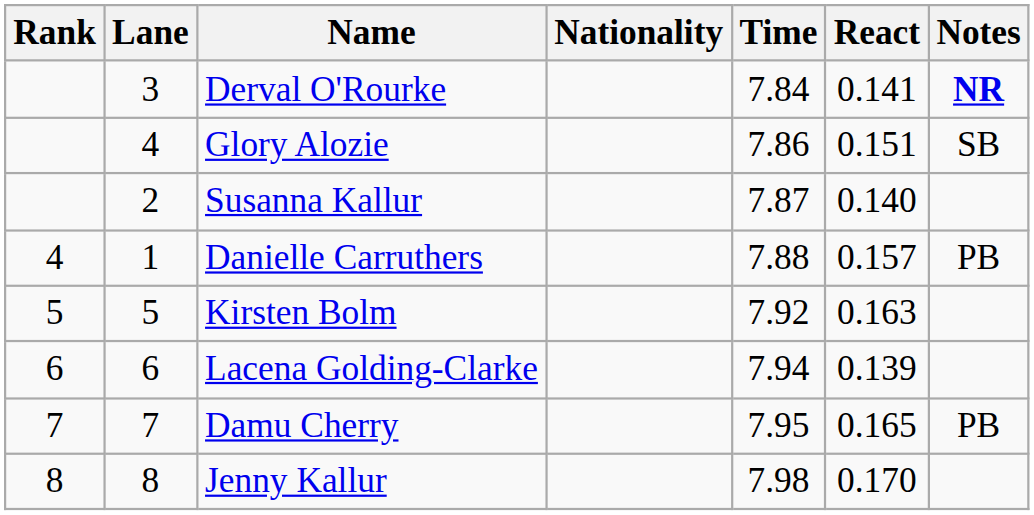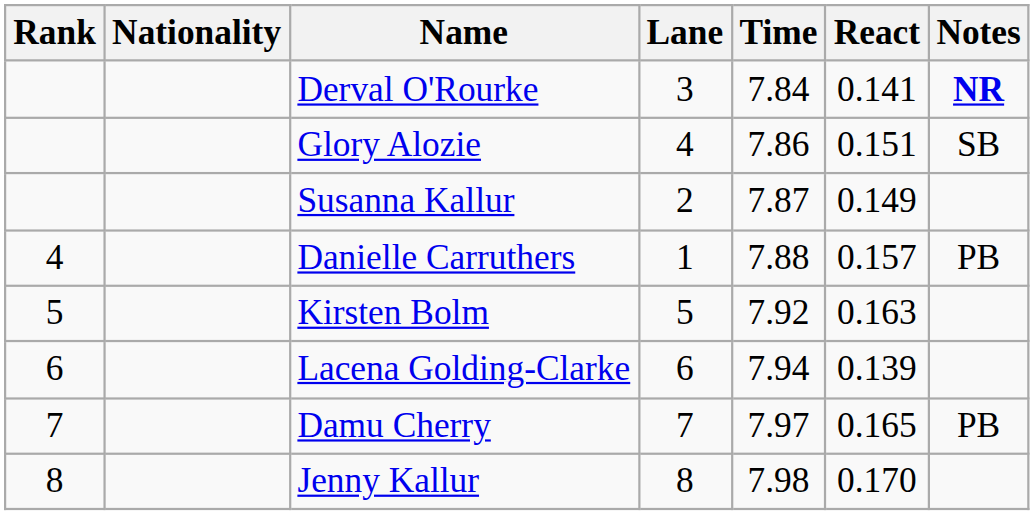columns swapped: Lane <-> Nationality
Susanna Kallur | React: 0.140 -> 0.149
Damu Cherry | Time: 7.95 -> 7.97
